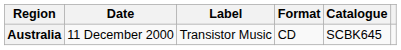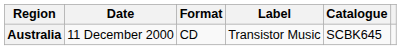columns swapped: Format <-> Label
